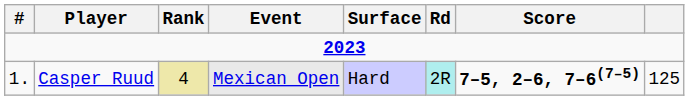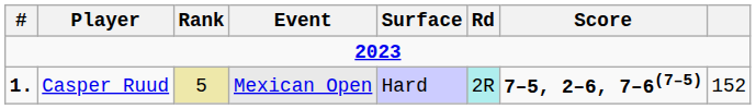Casper Ruud | #: normal -> bold
Casper Ruud | Rank: 4 -> 5
Casper Ruud | column 8: 125 -> 152
